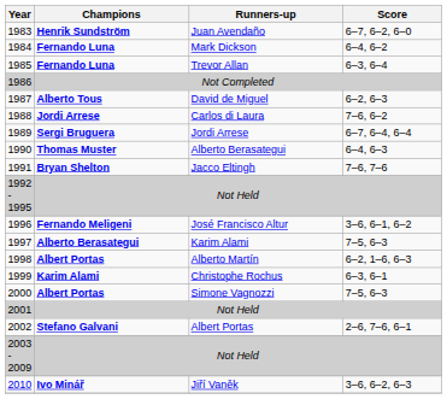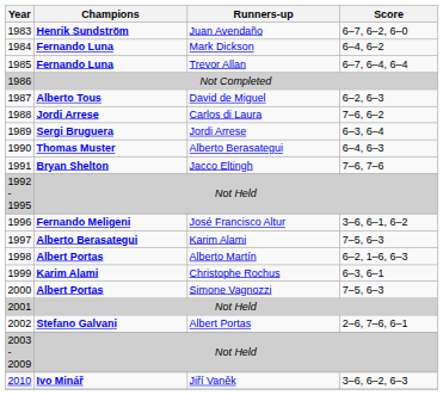1985 | Score: 6–3, 6–4 -> 6–7, 6–4, 6–4
1989 | Score: 6–7, 6–4, 6–4 -> 6–3, 6–4
